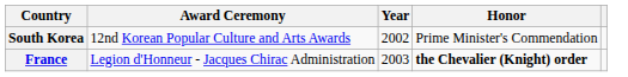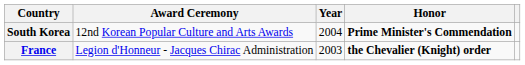South Korea | Year: 2002 -> 2004
South Korea | Honor: normal -> bold
